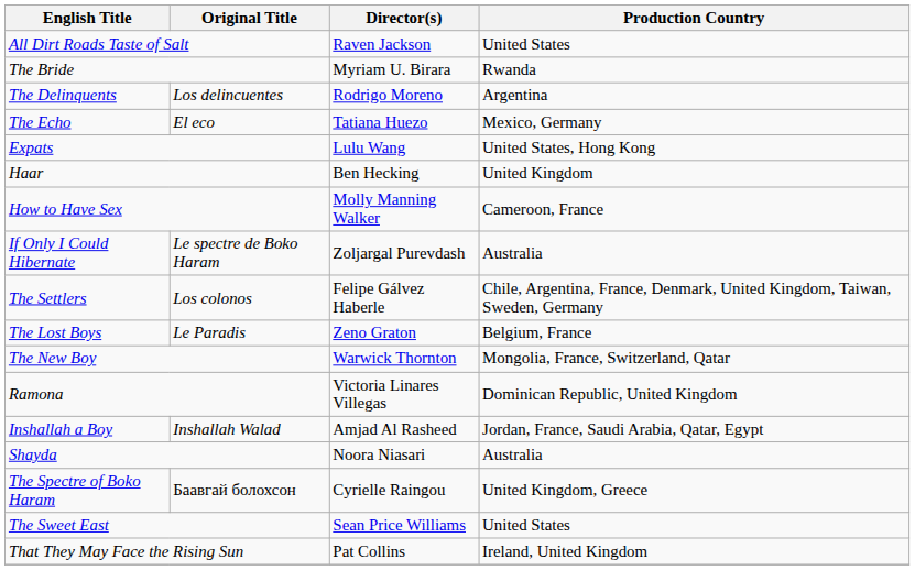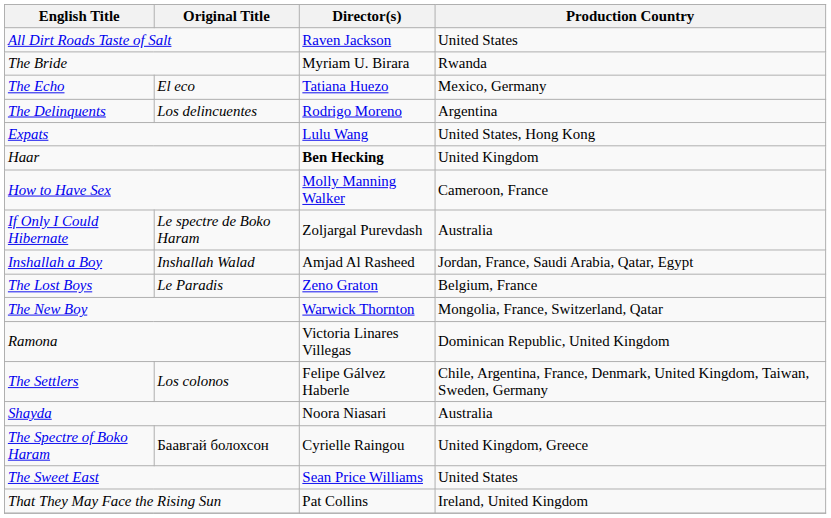rows swapped: The Delinquents <-> The Echo
Haar | Director(s): normal -> bold
rows swapped: Inshallah a Boy <-> The Settlers
